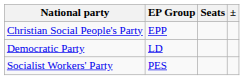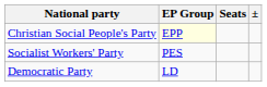Christian Social People's Party | EP Group: no background -> lightyellow background
rows swapped: Democratic Party <-> Socialist Workers' Party
